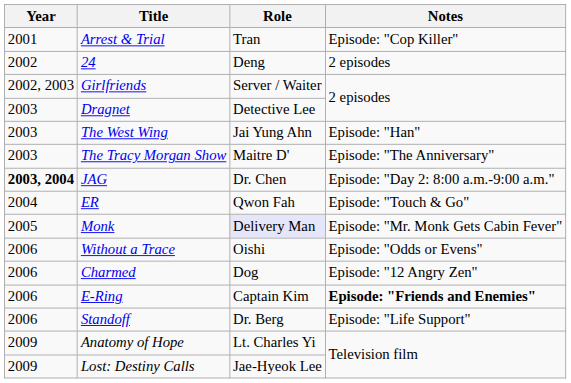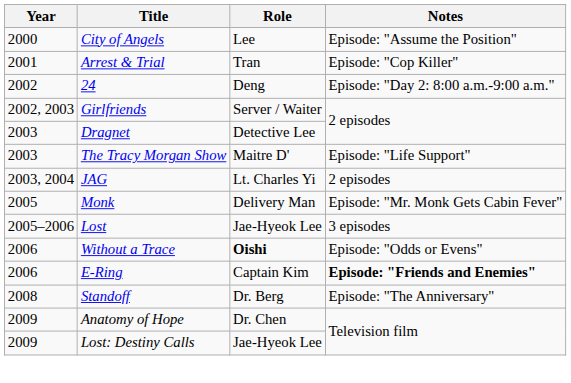+ row: 2000 | City of Angels | Lee | Episode: "Assume the Position"
24 | Notes: 2 episodes -> Episode: "Day 2: 8:00 a.m.-9:00 a.m."
- row: 2003 | The West Wing | Jai Yung Ahn | Episode: "Han"
The Tracy Morgan Show | Notes: Episode: "The Anniversary" -> Episode: "Life Support"
JAG | Year: bold -> normal
JAG | Role: Dr. Chen -> Lt. Charles Yi
JAG | Notes: Episode: "Day 2: 8:00 a.m.-9:00 a.m." -> 2 episodes
- row: 2004 | ER | Qwon Fah | Episode: "Touch & Go"
Monk | Role: lavender background -> no background
+ row: 2005–2006 | Lost | Jae-Hyeok Lee | 3 episodes
Without a Trace | Role: normal -> bold
- row: 2006 | Charmed | Dog | Episode: "12 Angry Zen"
Standoff | Year: 2006 -> 2008
Standoff | Notes: Episode: "Life Support" -> Episode: "The Anniversary"
Anatomy of Hope | Role: Lt. Charles Yi -> Dr. Chen
